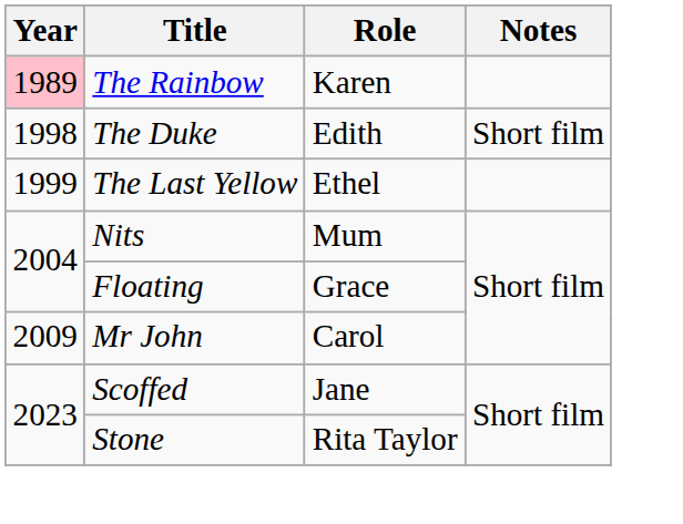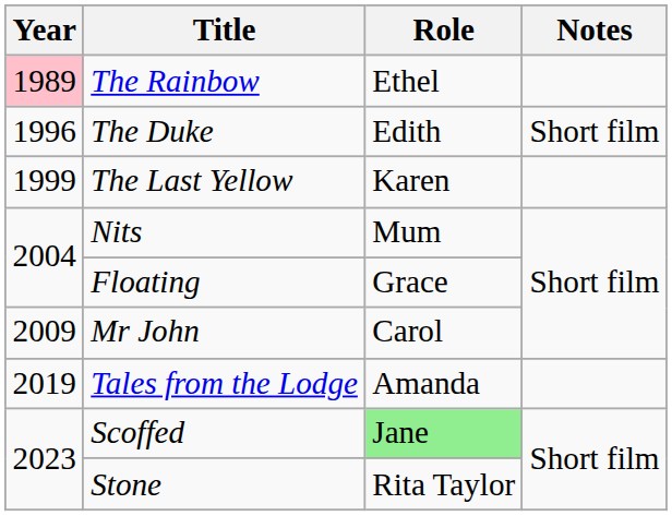The Rainbow | Role: Karen -> Ethel
The Duke | Year: 1998 -> 1996
The Last Yellow | Role: Ethel -> Karen
+ row: 2019 | Tales from the Lodge | Amanda
Scoffed | Role: no background -> lightgreen background
